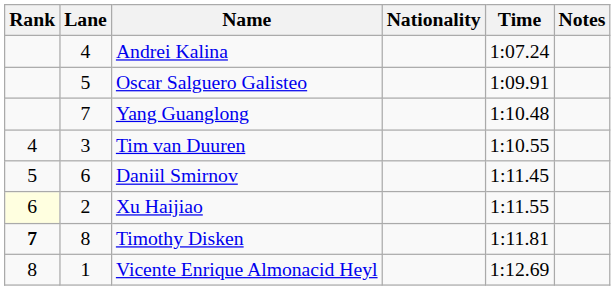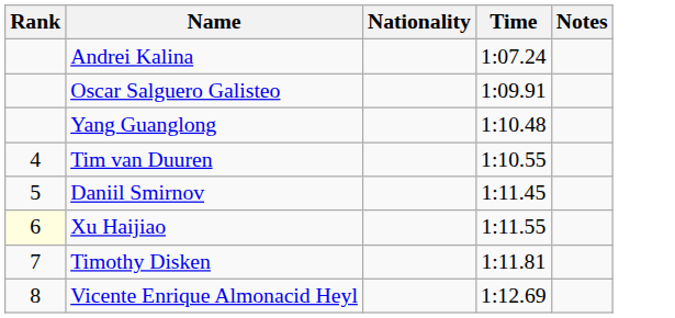- column: Lane | 4 | 5 | 7 | 3 | 6 | 2 | 8 | 1
Timothy Disken | Rank: bold -> normal
